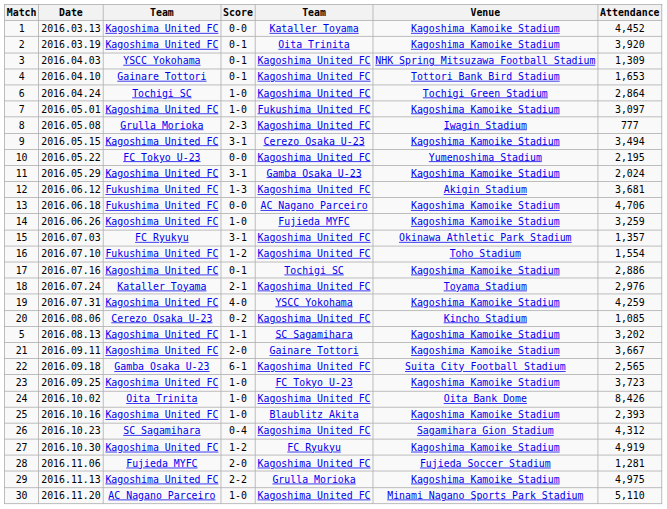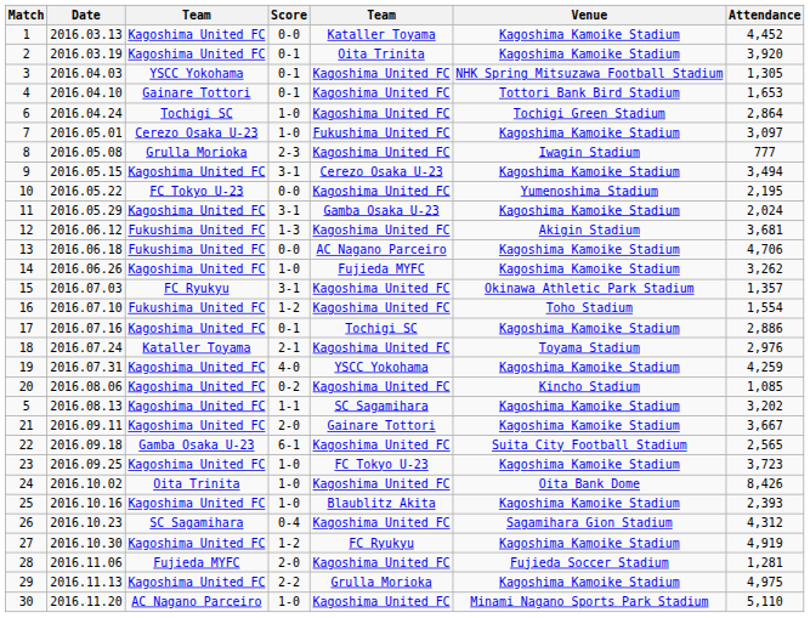3 | Attendance: 1,309 -> 1,305
7 | column 3: Kagoshima United FC -> Cerezo Osaka U-23
14 | Attendance: 3,259 -> 3,262
20 | column 3: Cerezo Osaka U-23 -> Kagoshima United FC
